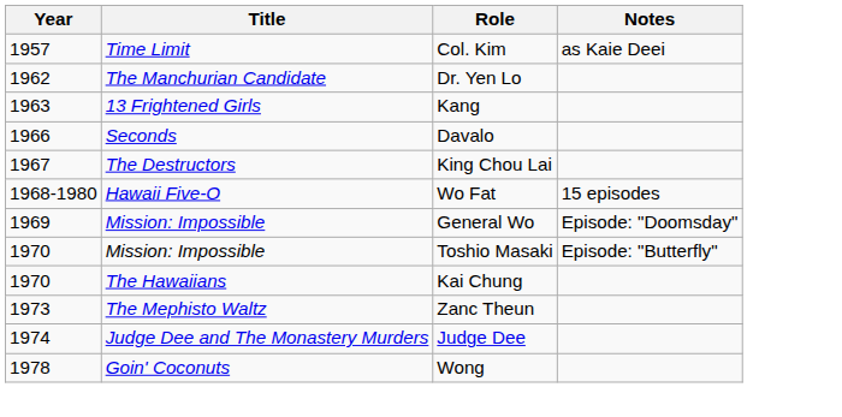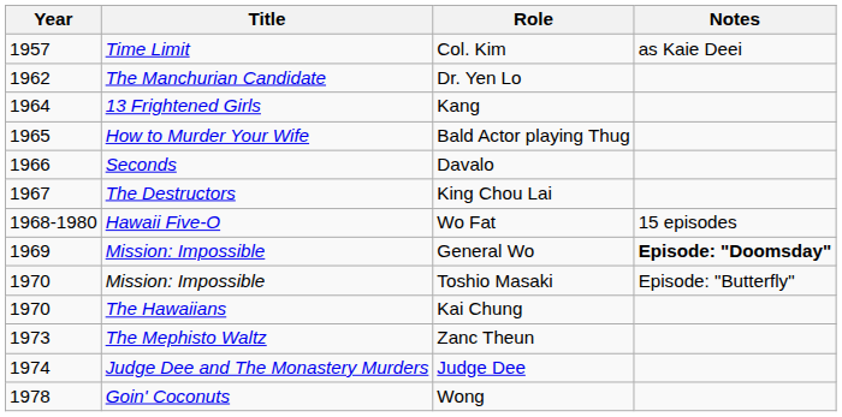Kang | Year: 1963 -> 1964
+ row: 1965 | How to Murder Your Wife | Bald Actor playing Thug
General Wo | Notes: normal -> bold
